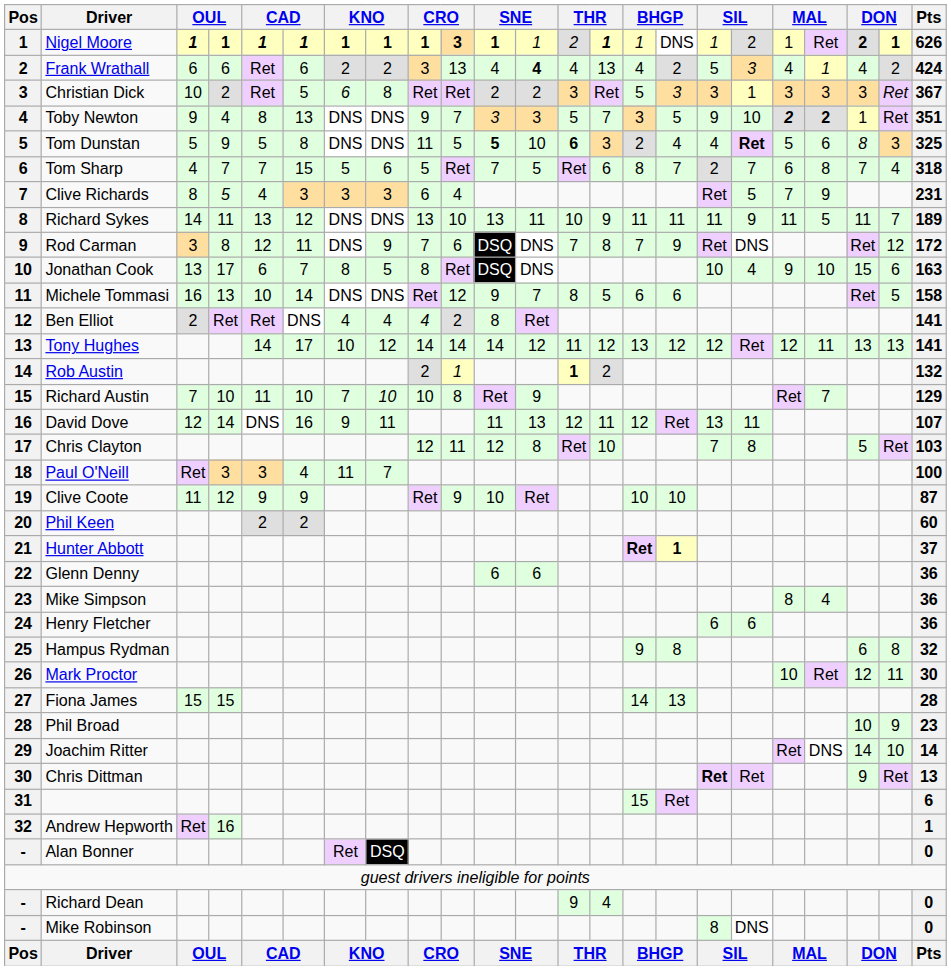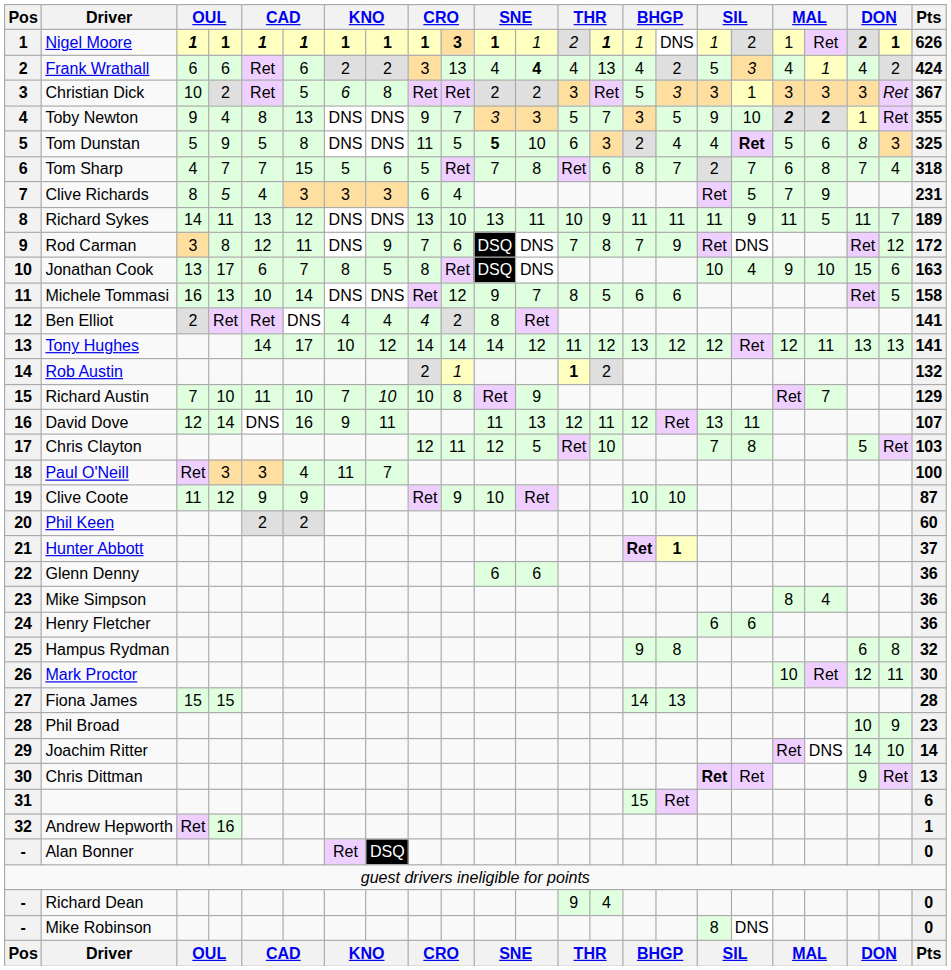Toby Newton | Pts: 351 -> 355
Tom Dunstan | column 13: bold -> normal
Tom Sharp | column 12: 5 -> 8
Chris Clayton | column 12: 8 -> 5
